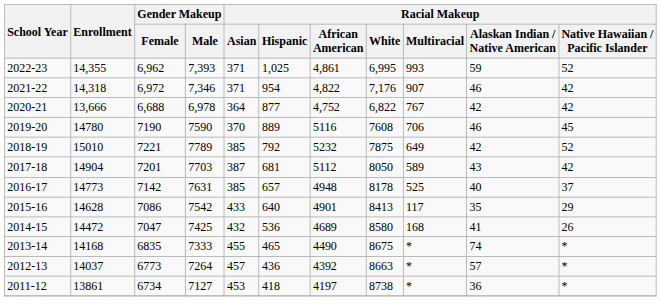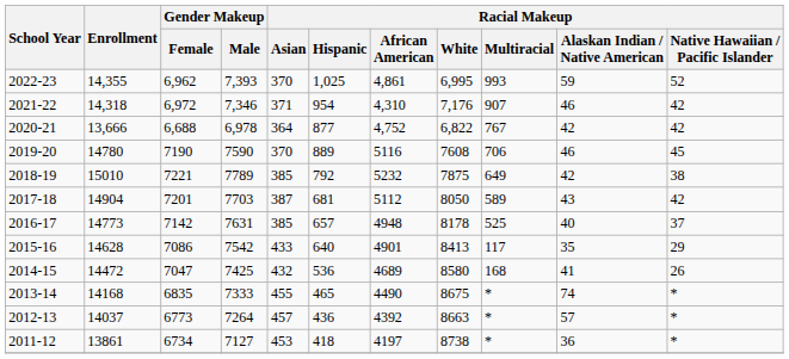2022-23 | Racial Makeup / Asian: 371 -> 370
2021-22 | Racial Makeup / African American: 4,822 -> 4,310
2018-19 | Racial Makeup / Native Hawaiian / Pacific Islander: 52 -> 38
